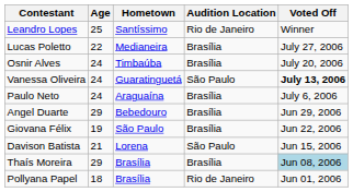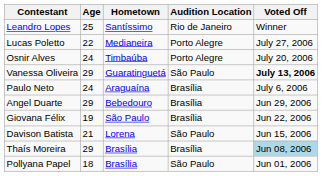Lucas Poletto | Audition Location: Brasília -> Porto Alegre
Osnir Alves | Audition Location: Brasília -> Porto Alegre
Vanessa Oliveira | Age: 24 -> 29
Pollyana Papel | Audition Location: Rio de Janeiro -> São Paulo
